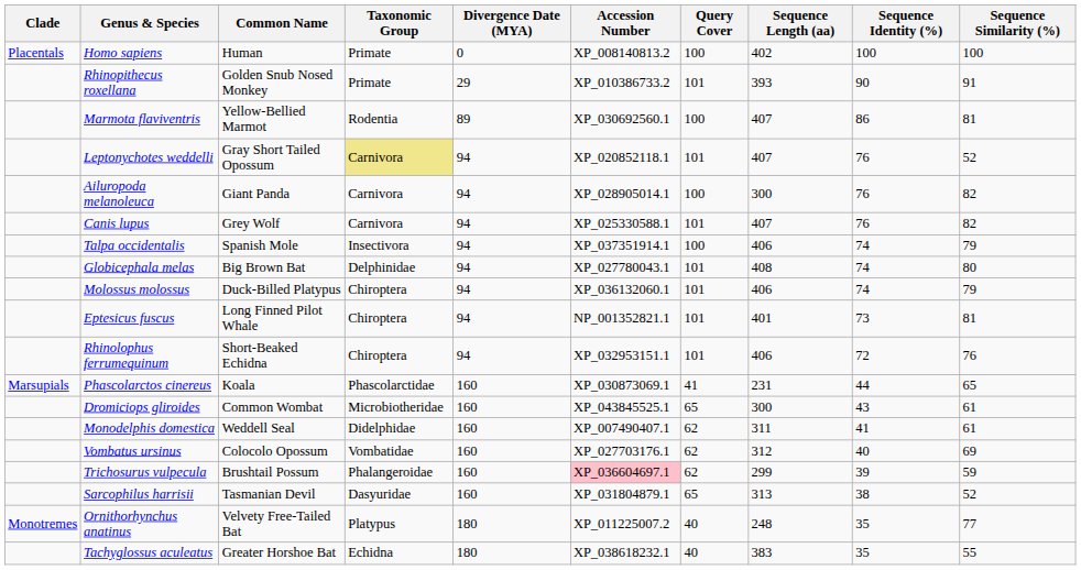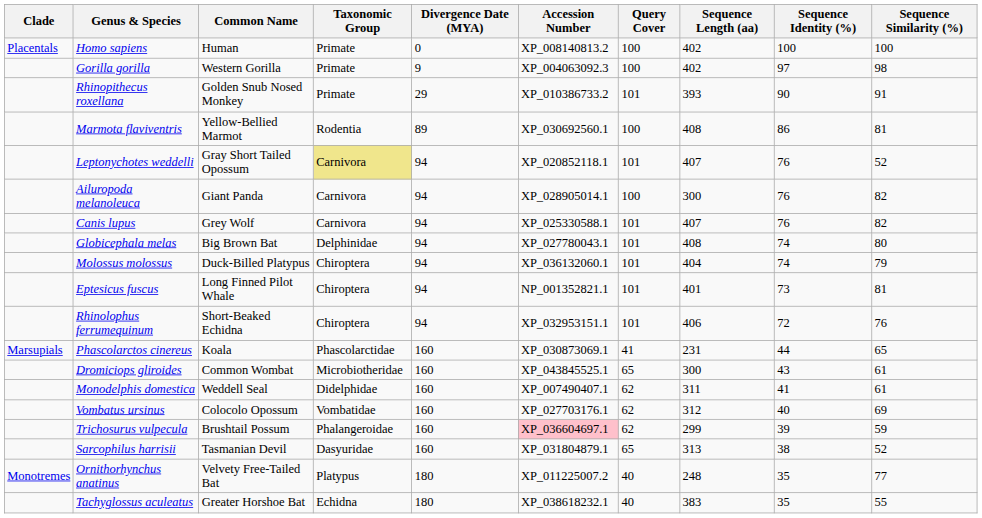+ row: Gorilla gorilla | Western Gorilla | Primate | 9 | XP_004063092.3 | 100 | 402 | 97 | 98
Marmota flaviventris | Sequence Length (aa): 407 -> 408
- row: Talpa occidentalis | Spanish Mole | Insectivora | 94 | XP_037351914.1 | 100 | 406 | 74 | 79
Molossus molossus | Sequence Length (aa): 406 -> 404
